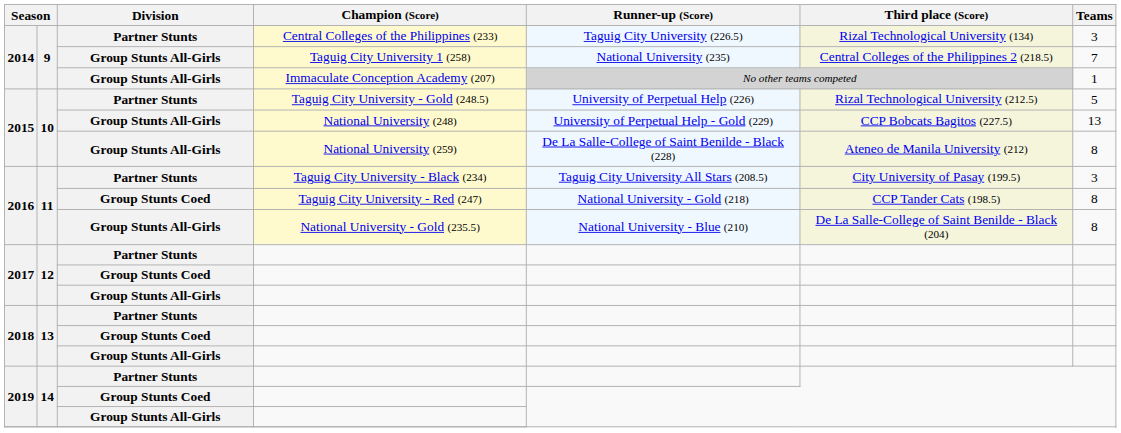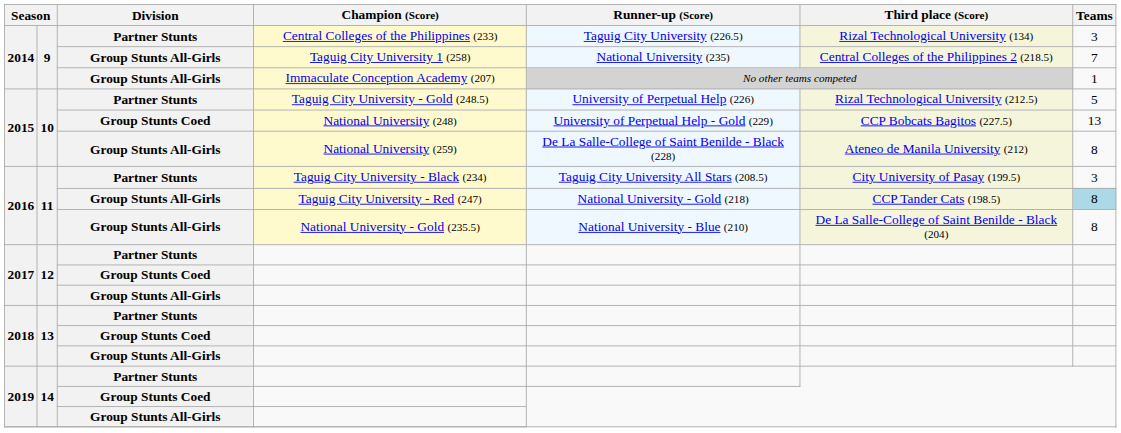National University (248) | Division: Group Stunts All-Girls -> Group Stunts Coed
Taguig City University - Red (247) | Division: Group Stunts Coed -> Group Stunts All-Girls
Taguig City University - Red (247) | Teams: no background -> lightblue background
